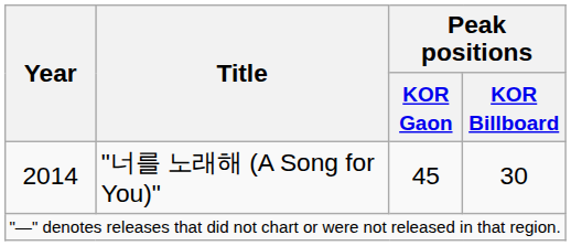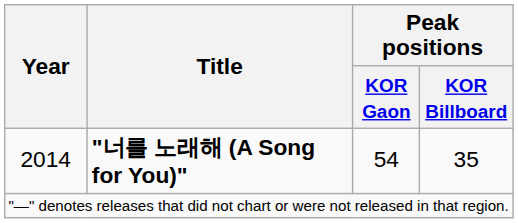2014 | Title: normal -> bold
2014 | Peak positions / KOR Gaon: 45 -> 54
2014 | Peak positions / KOR Billboard: 30 -> 35
